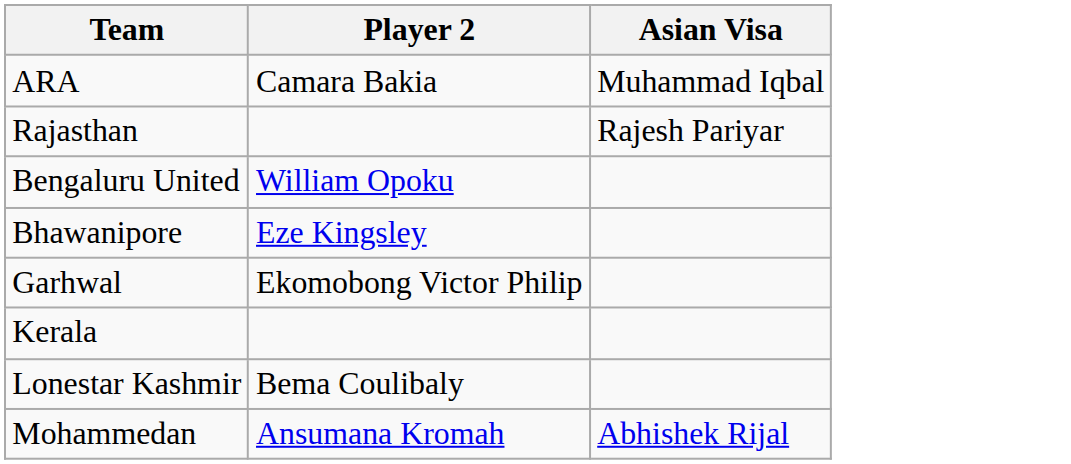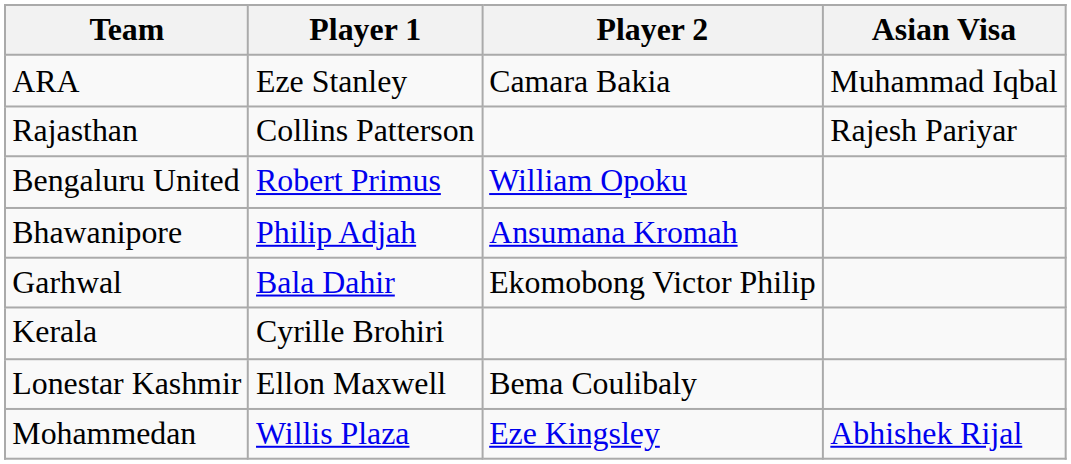+ column: Player 1 | Eze Stanley | Collins Patterson | Robert Primus | Philip Adjah | Bala Dahir | Cyrille Brohiri | Ellon Maxwell | Willis Plaza
Bhawanipore | Player 2: Eze Kingsley -> Ansumana Kromah
Mohammedan | Player 2: Ansumana Kromah -> Eze Kingsley
